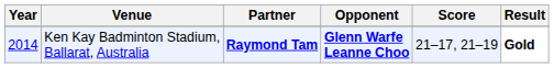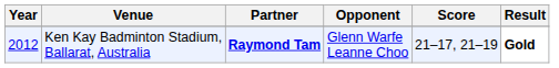Ken Kay Badminton Stadium, Ballarat, Australia | Year: 2014 -> 2012
Ken Kay Badminton Stadium, Ballarat, Australia | Opponent: bold -> normal
